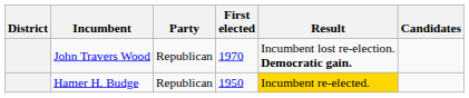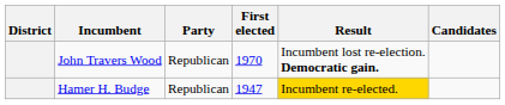Hamer H. Budge | First elected: 1950 -> 1947
